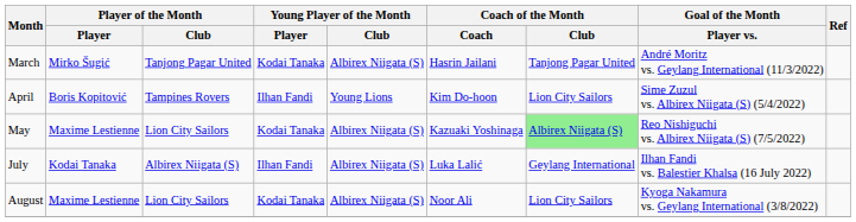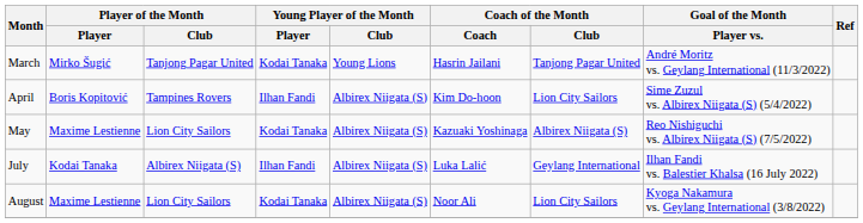March | Young Player of the Month / Club: Albirex Niigata (S) -> Young Lions
April | Young Player of the Month / Club: Young Lions -> Albirex Niigata (S)
May | Coach of the Month / Club: lightgreen background -> no background
